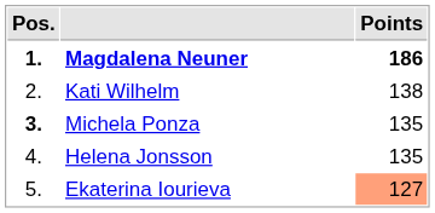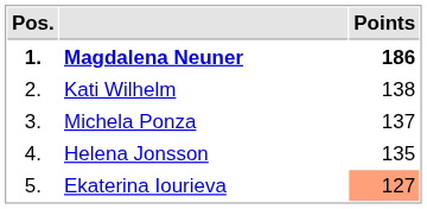Michela Ponza | Pos.: bold -> normal
Michela Ponza | Points: 135 -> 137
